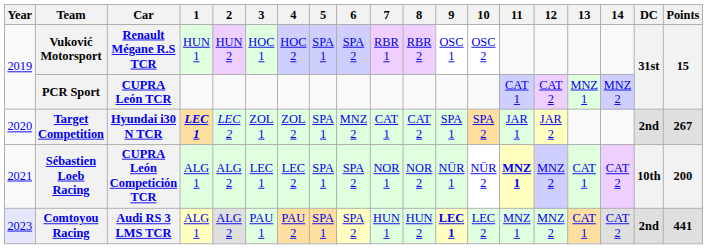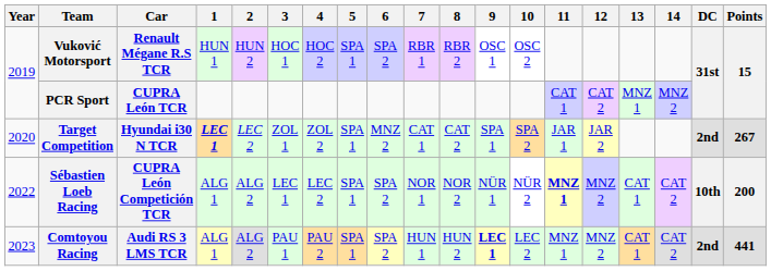Sébastien Loeb Racing | Year: 2021 -> 2022
Comtoyou Racing | Year: lavender background -> no background
